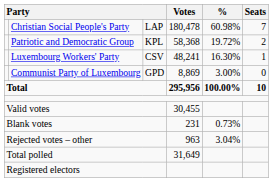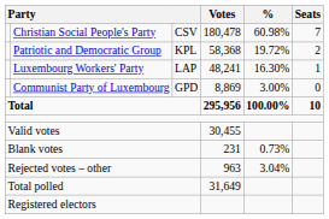Christian Social People's Party | column 3: LAP -> CSV
Luxembourg Workers' Party | column 3: CSV -> LAP
